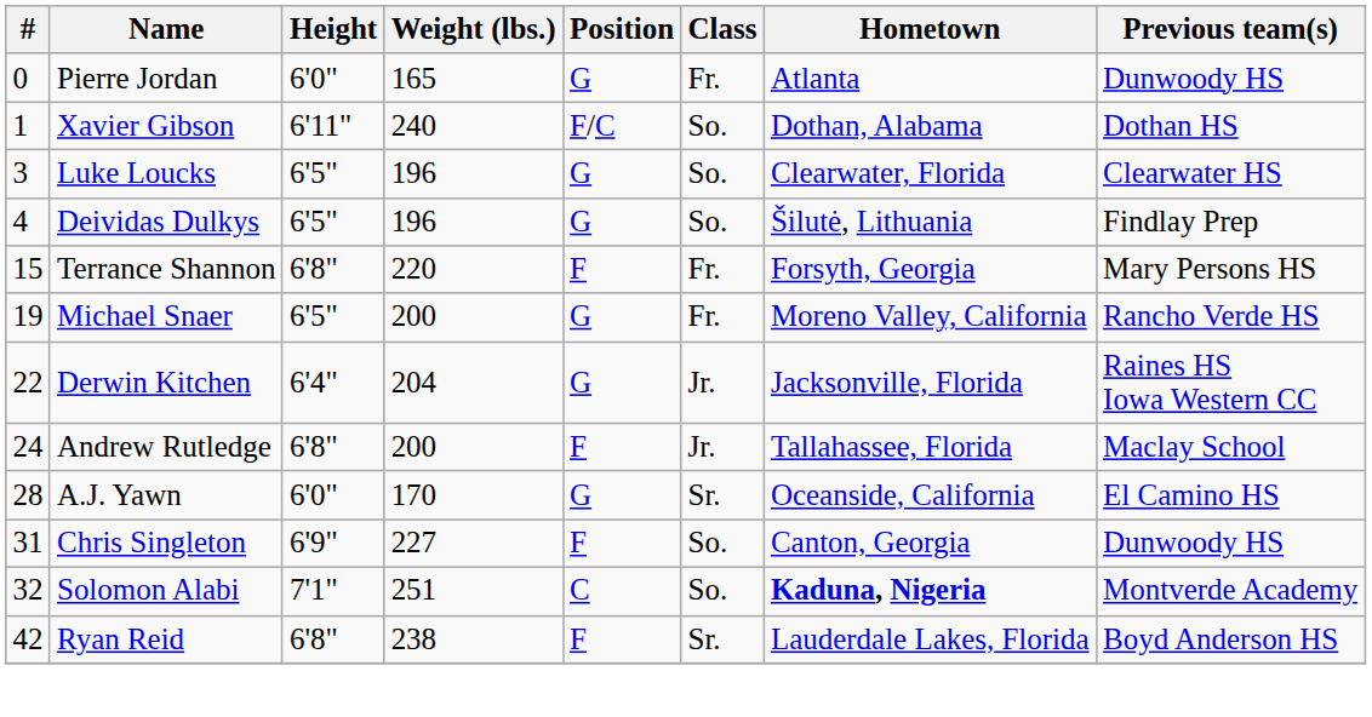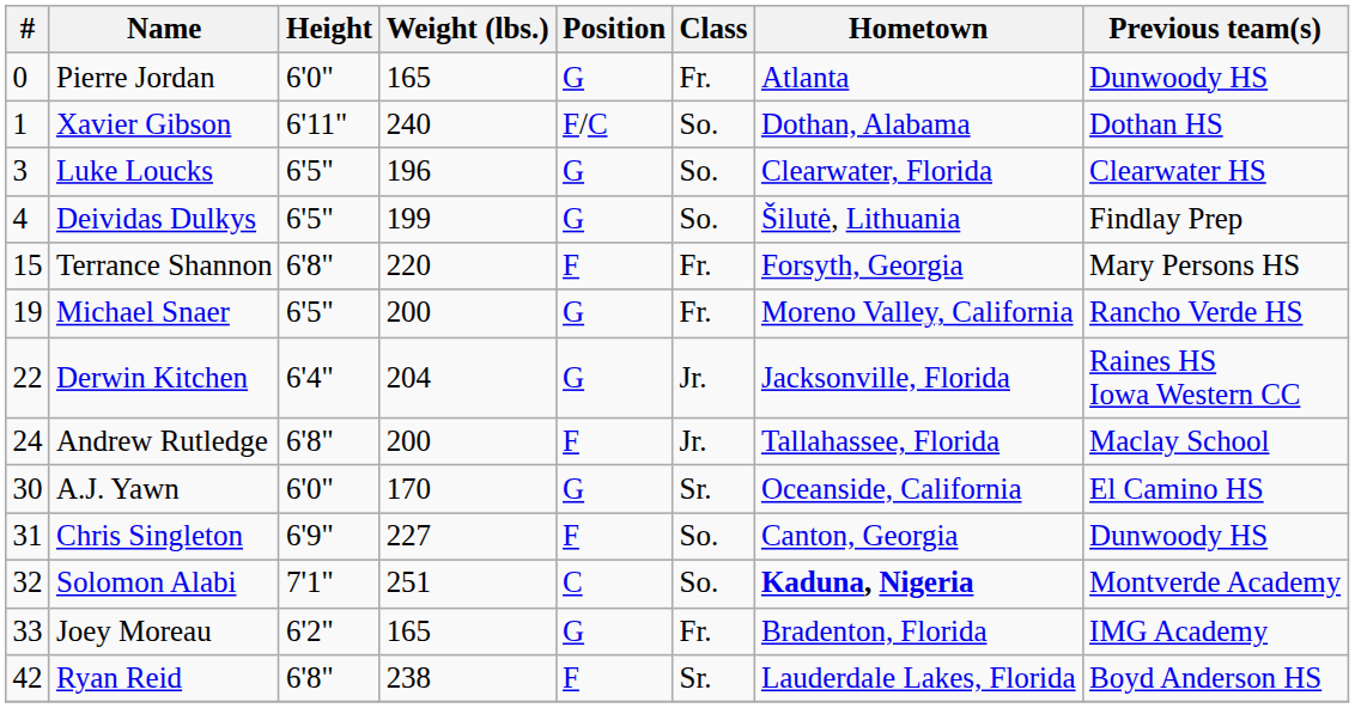Deividas Dulkys | Weight (lbs.): 196 -> 199
A.J. Yawn | #: 28 -> 30
+ row: 33 | Joey Moreau | 6'2" | 165 | G | Fr. | Bradenton, Florida | IMG Academy
